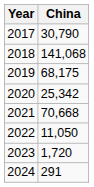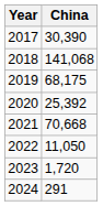2017 | China: 30,790 -> 30,390
2020 | China: 25,342 -> 25,392
